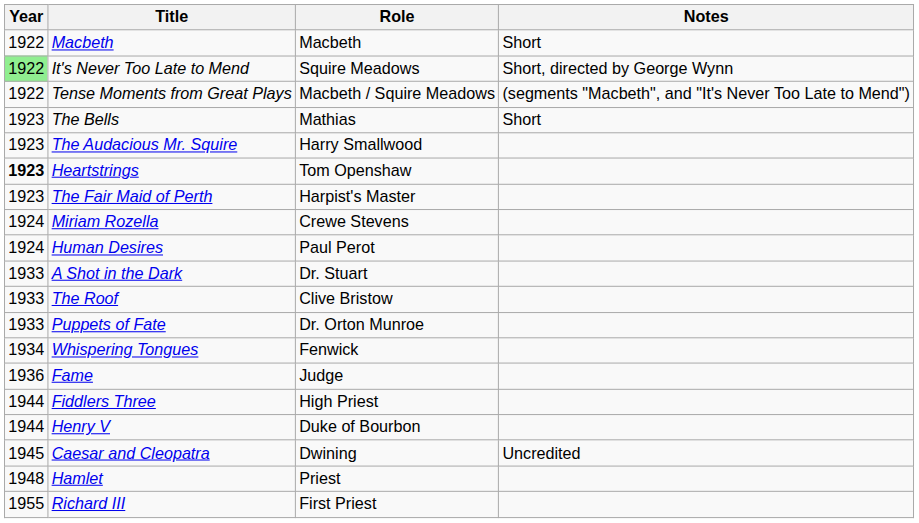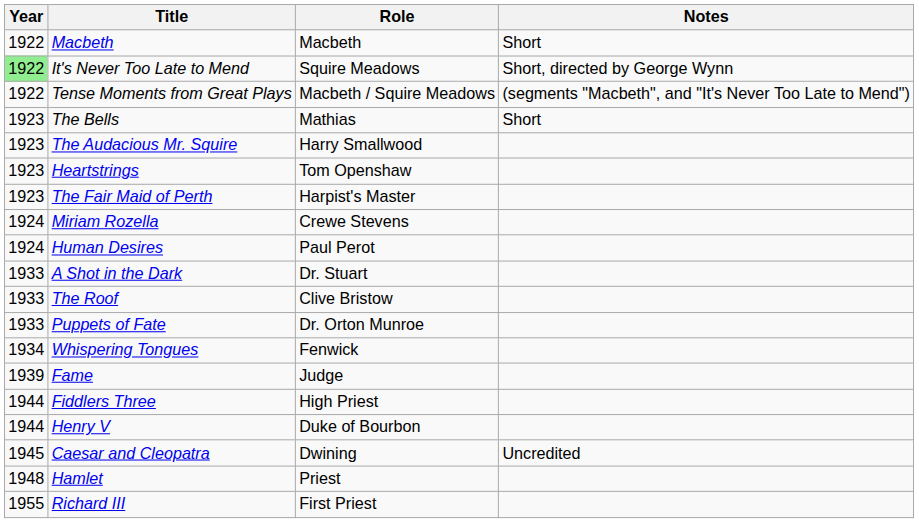Heartstrings | Year: bold -> normal
Fame | Year: 1936 -> 1939
